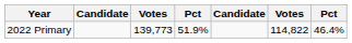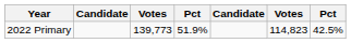2022 Primary | column 6: 114,822 -> 114,823
2022 Primary | column 7: 46.4% -> 42.5%
